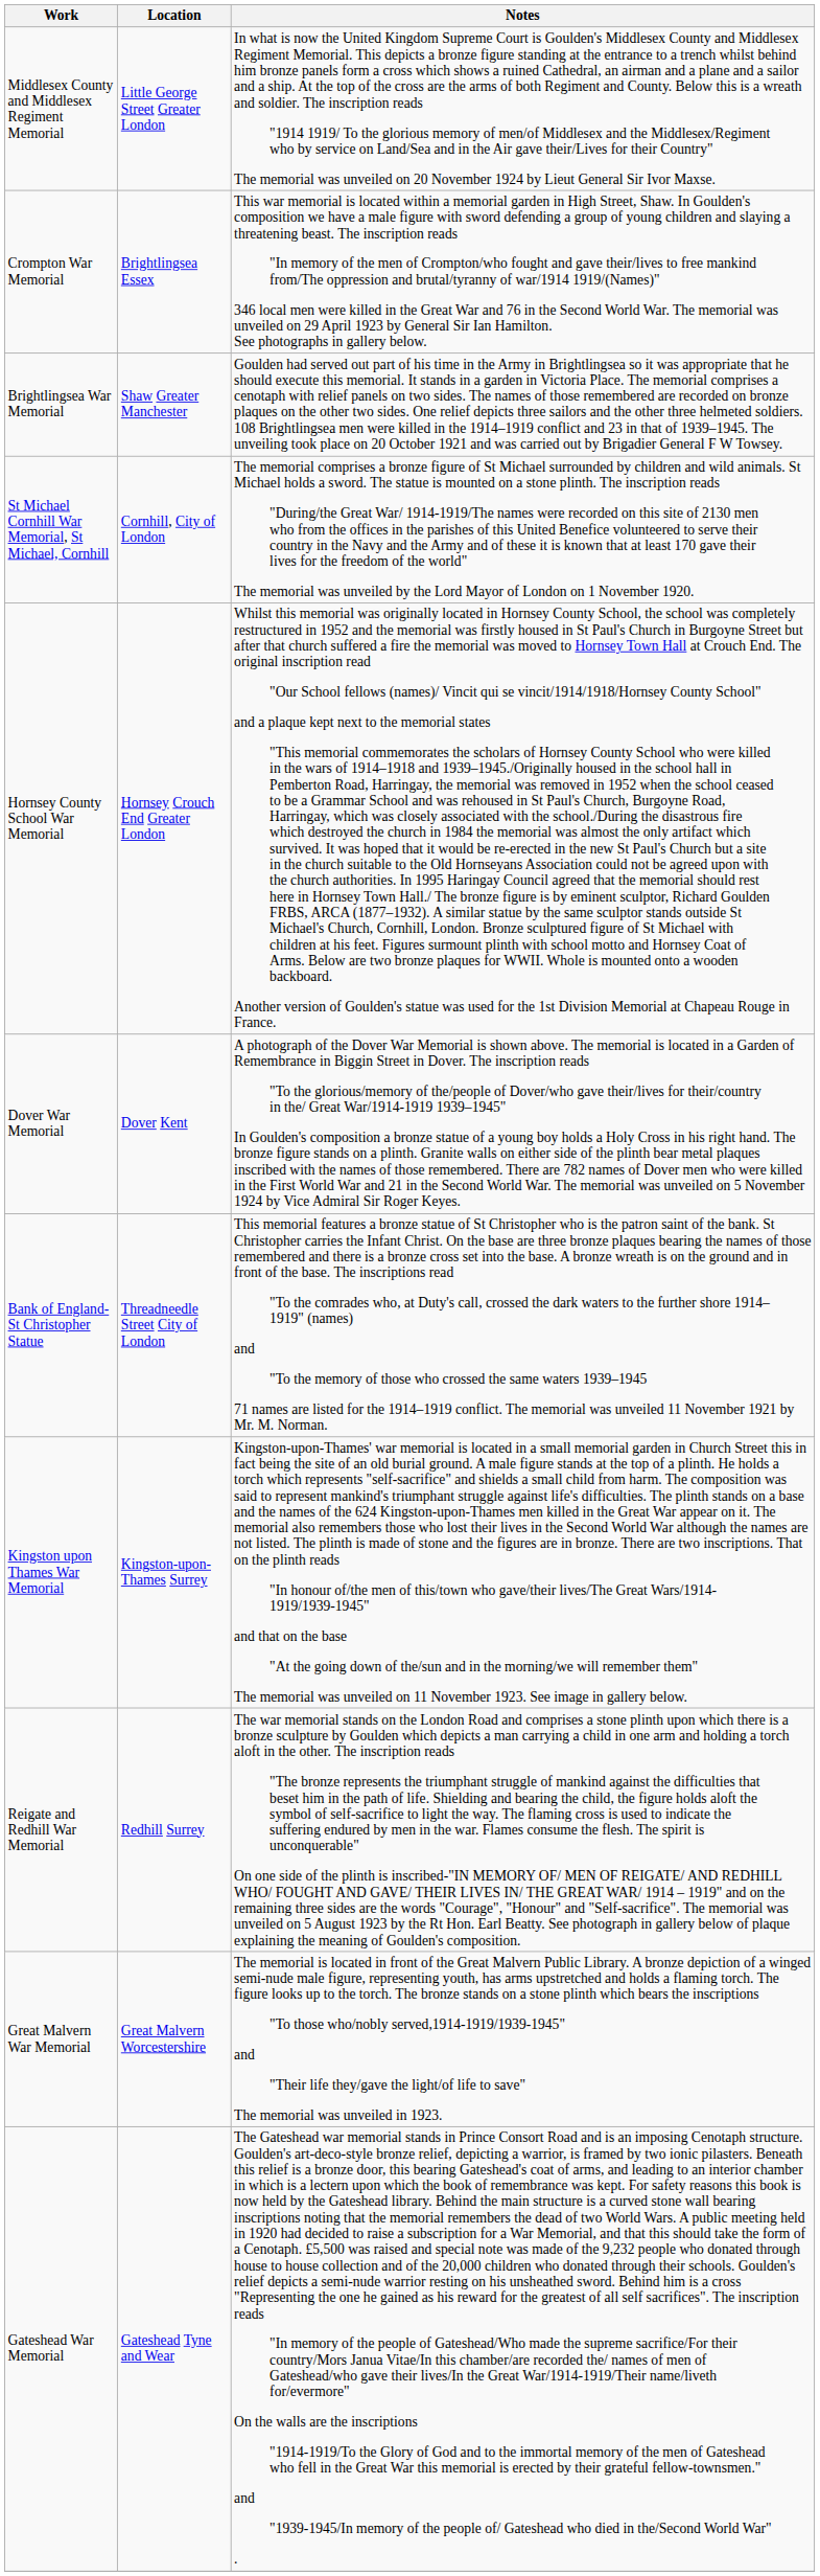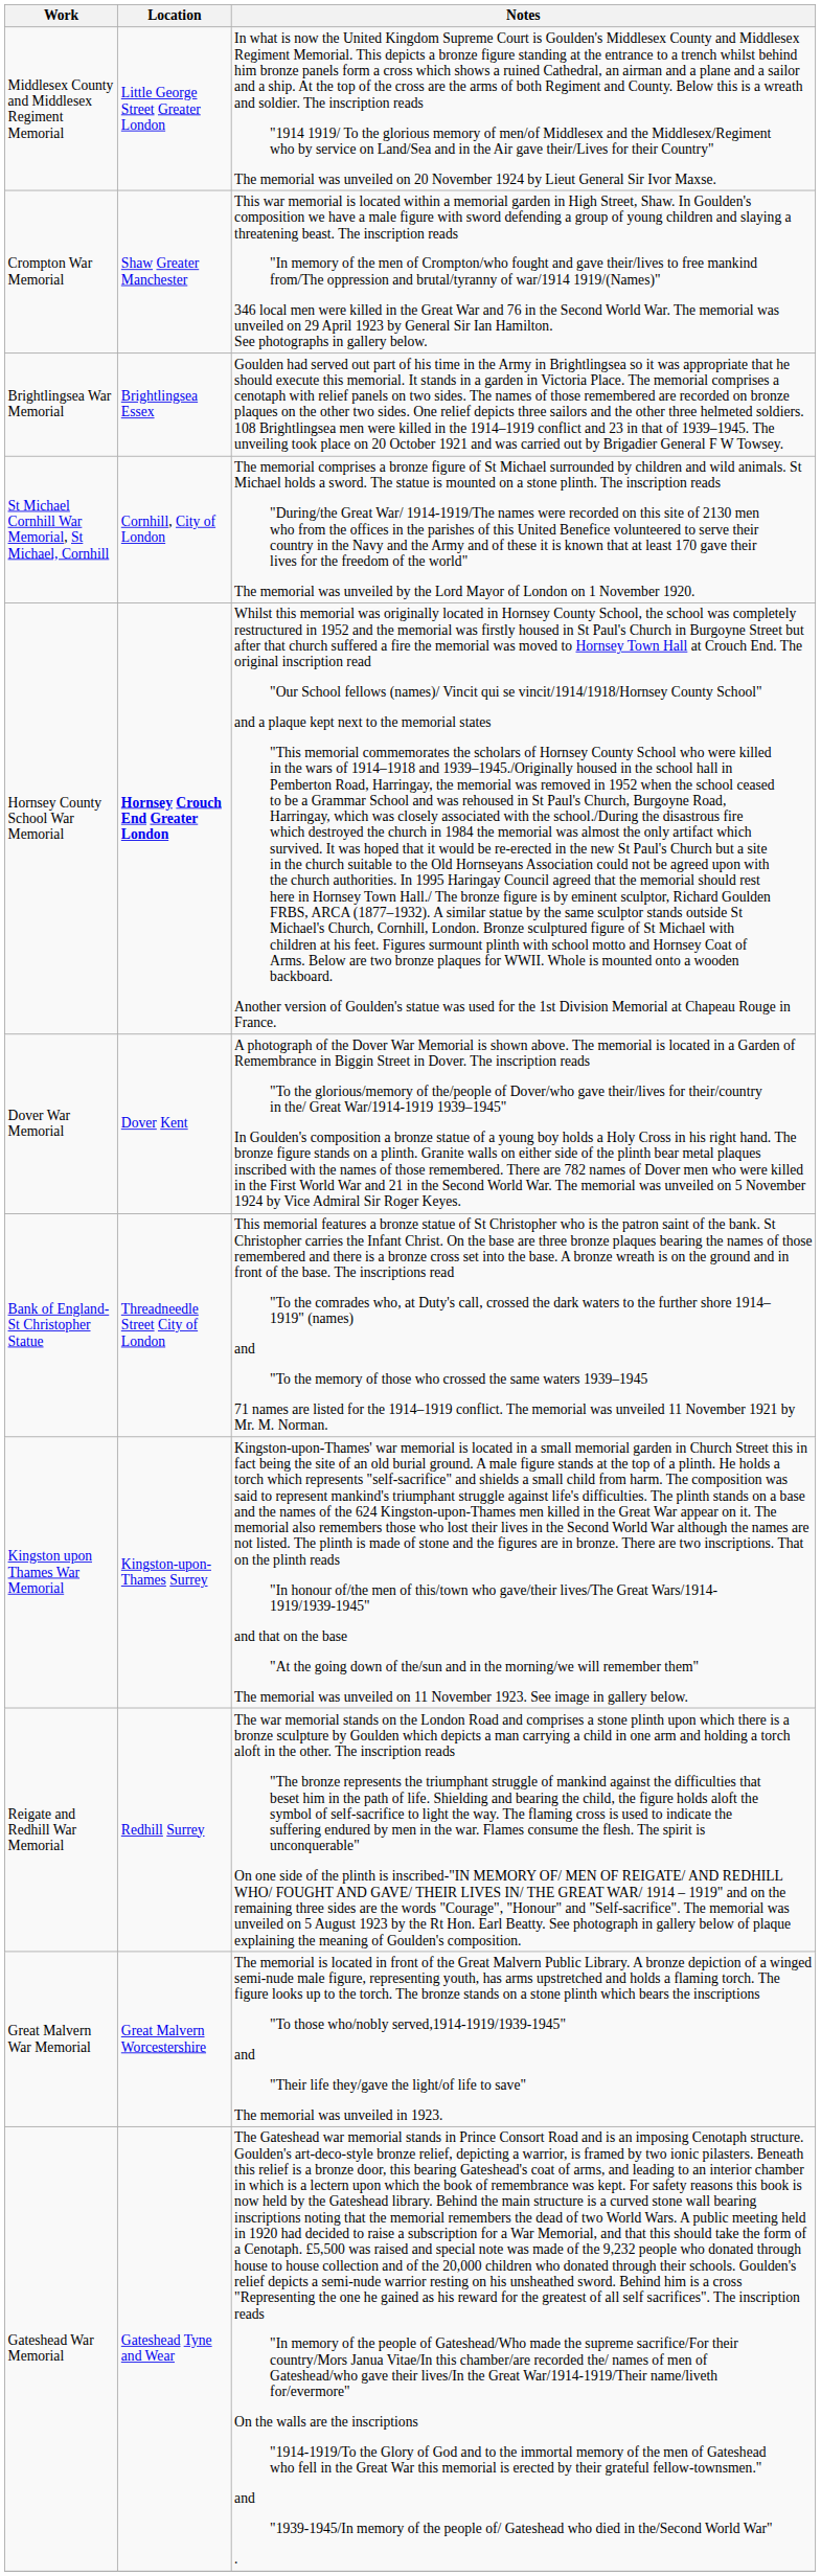Crompton War Memorial | Location: Brightlingsea Essex -> Shaw Greater Manchester
Brightlingsea War Memorial | Location: Shaw Greater Manchester -> Brightlingsea Essex
Hornsey County School War Memorial | Location: normal -> bold
